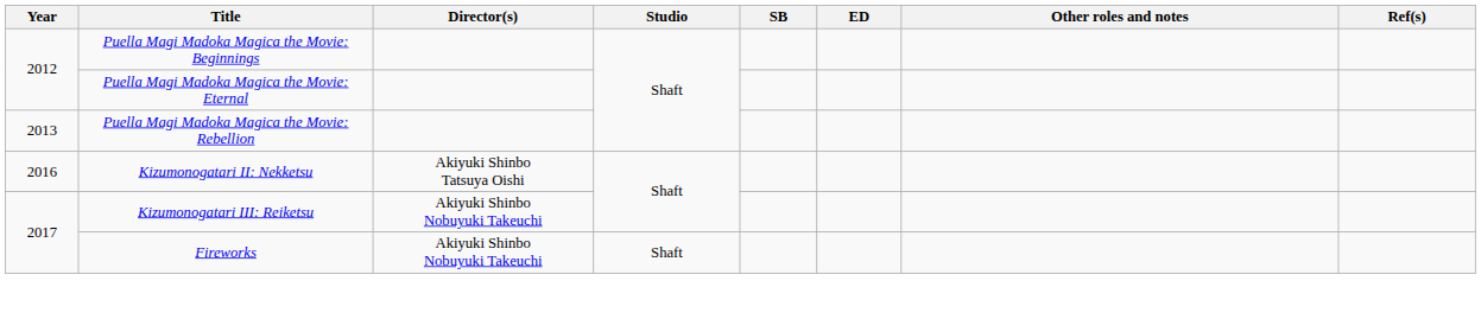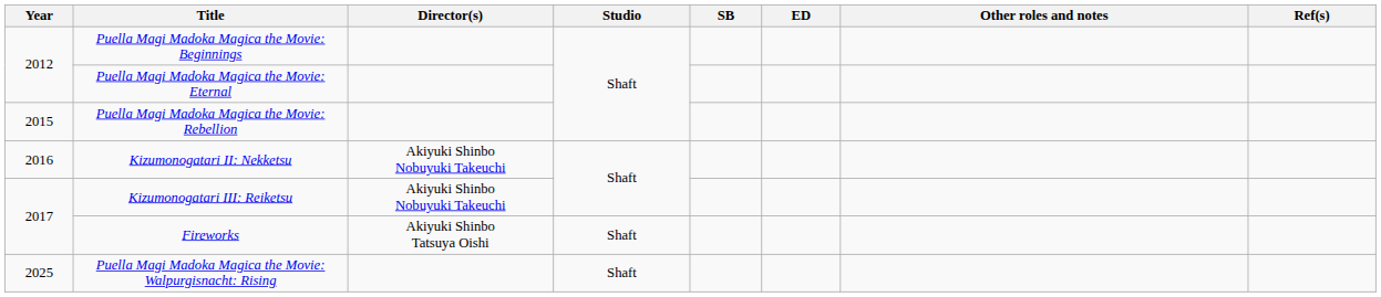Puella Magi Madoka Magica the Movie: Rebellion | Year: 2013 -> 2015
Kizumonogatari II: Nekketsu | Director(s): Akiyuki Shinbo Tatsuya Oishi -> Akiyuki Shinbo Nobuyuki Takeuchi
Fireworks | Director(s): Akiyuki Shinbo Nobuyuki Takeuchi -> Akiyuki Shinbo Tatsuya Oishi
+ row: 2025 | Puella Magi Madoka Magica the Movie: Walpurgisnacht: Rising | Shaft
